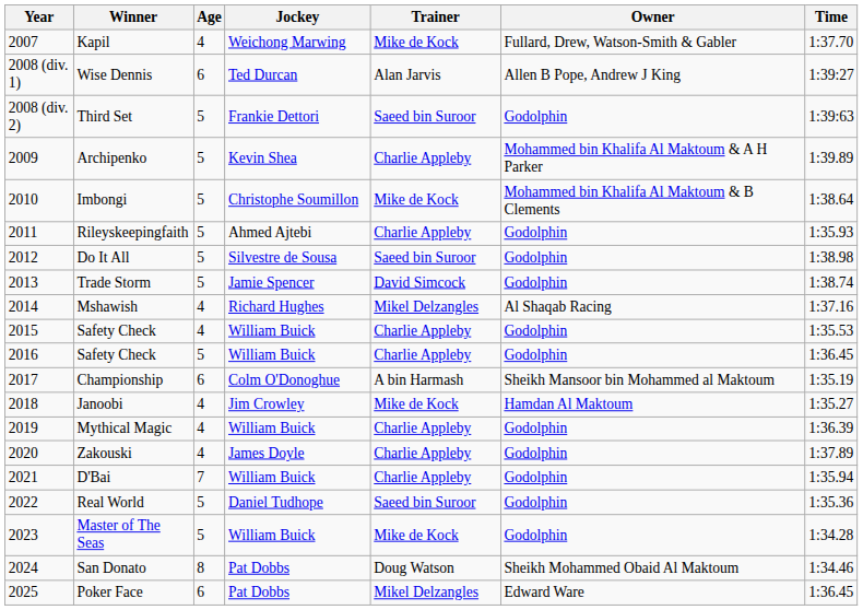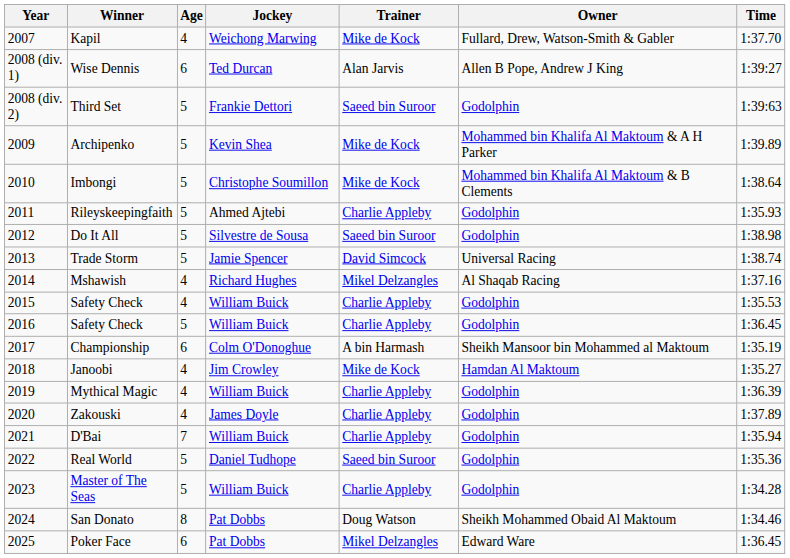Archipenko | Trainer: Charlie Appleby -> Mike de Kock
Trade Storm | Owner: Godolphin -> Universal Racing
Master of The Seas | Trainer: Mike de Kock -> Charlie Appleby
